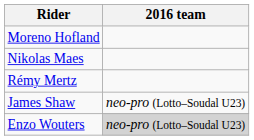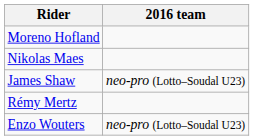rows swapped: Rémy Mertz <-> James Shaw
Enzo Wouters | 2016 team: lightgrey background -> no background
